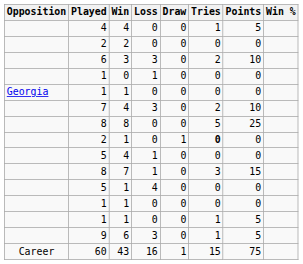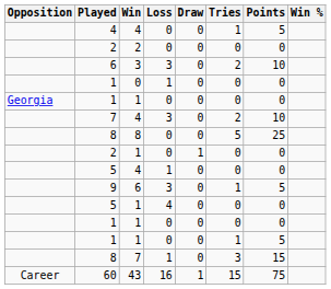2 / 1 | Tries: bold -> normal
rows swapped: 9 <-> 8 / 7
